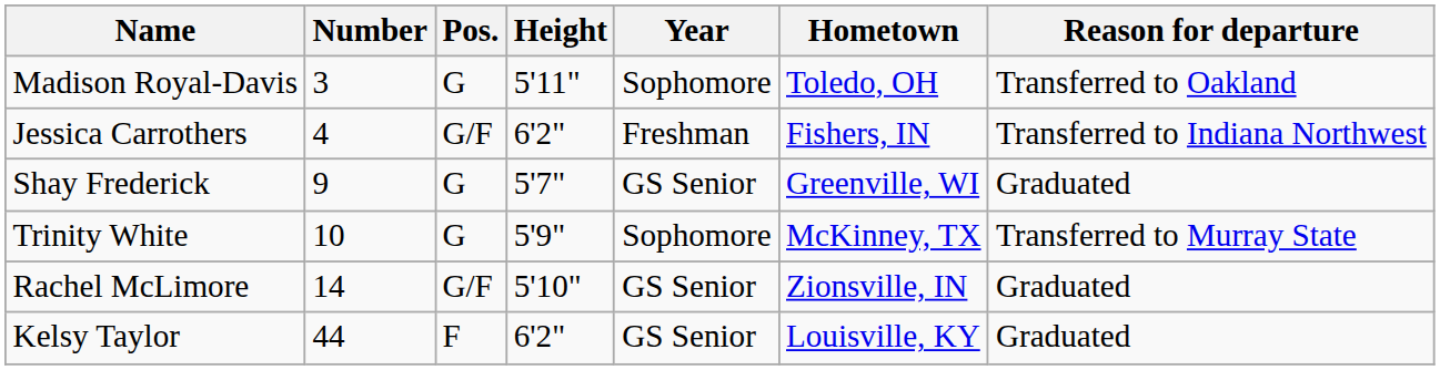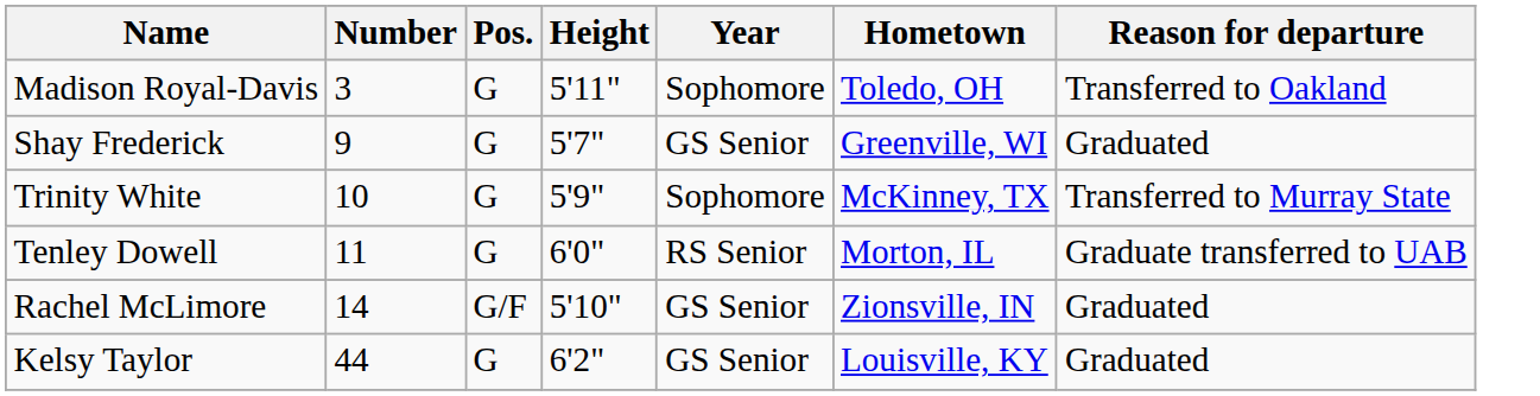- row: Jessica Carrothers | 4 | G/F | 6'2" | Freshman | Fishers, IN | Transferred to Indiana Northwest
+ row: Tenley Dowell | 11 | G | 6'0" | RS Senior | Morton, IL | Graduate transferred to UAB
Kelsy Taylor | Pos.: F -> G
